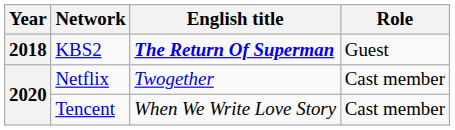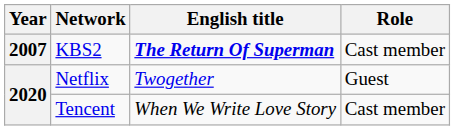KBS2 | Year: 2018 -> 2007
KBS2 | Role: Guest -> Cast member
Netflix | Role: Cast member -> Guest
